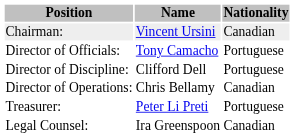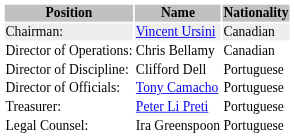rows swapped: Director of Operations: <-> Director of Officials:
Legal Counsel: | Nationality: Canadian -> Portuguese
